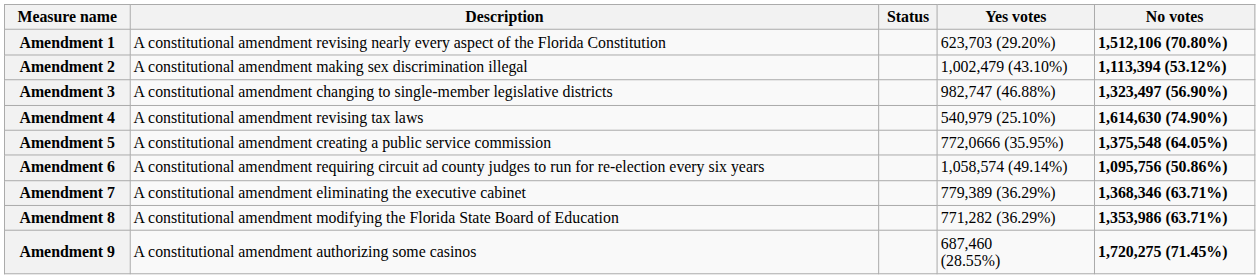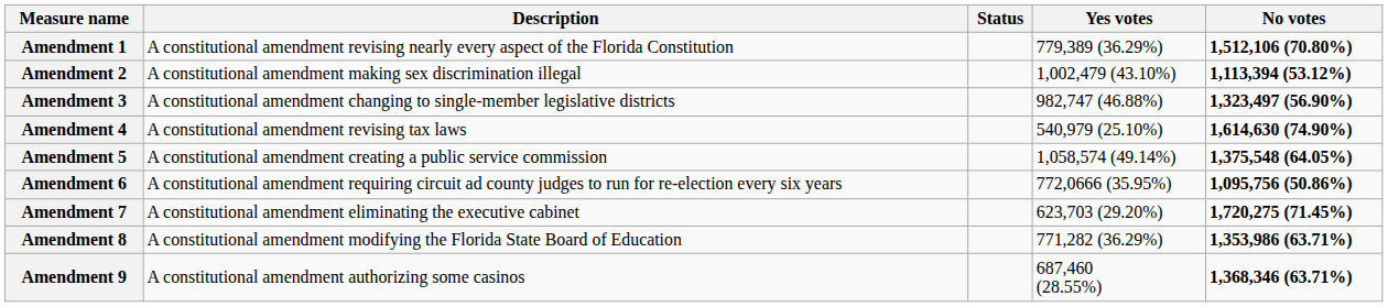Amendment 1 | Yes votes: 623,703 (29.20%) -> 779,389 (36.29%)
Amendment 5 | Yes votes: 772,0666 (35.95%) -> 1,058,574 (49.14%)
Amendment 6 | Yes votes: 1,058,574 (49.14%) -> 772,0666 (35.95%)
Amendment 7 | Yes votes: 779,389 (36.29%) -> 623,703 (29.20%)
Amendment 7 | No votes: 1,368,346 (63.71%) -> 1,720,275 (71.45%)
Amendment 9 | No votes: 1,720,275 (71.45%) -> 1,368,346 (63.71%)
